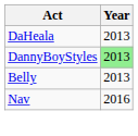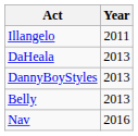+ row: Illangelo | 2011
DannyBoyStyles | Year: lightgreen background -> no background
